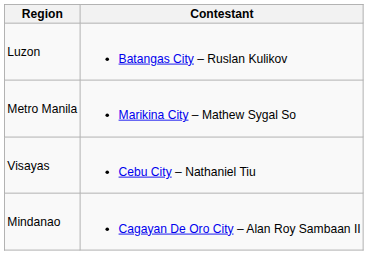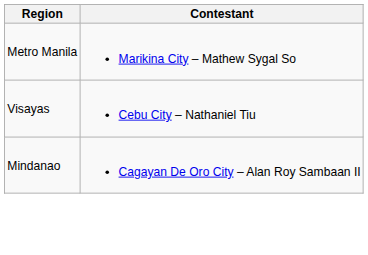- row: Luzon | Batangas City – Ruslan Kulikov
